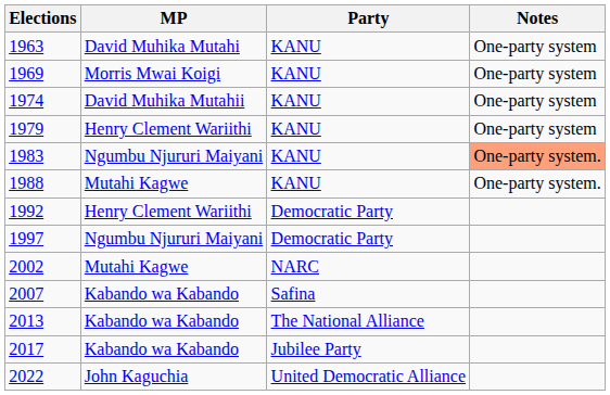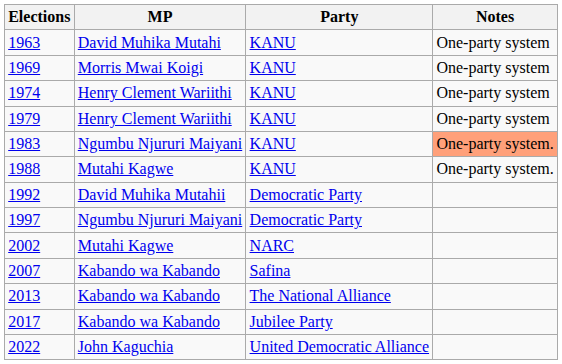1974 | MP: David Muhika Mutahii -> Henry Clement Wariithi
1992 | MP: Henry Clement Wariithi -> David Muhika Mutahii
